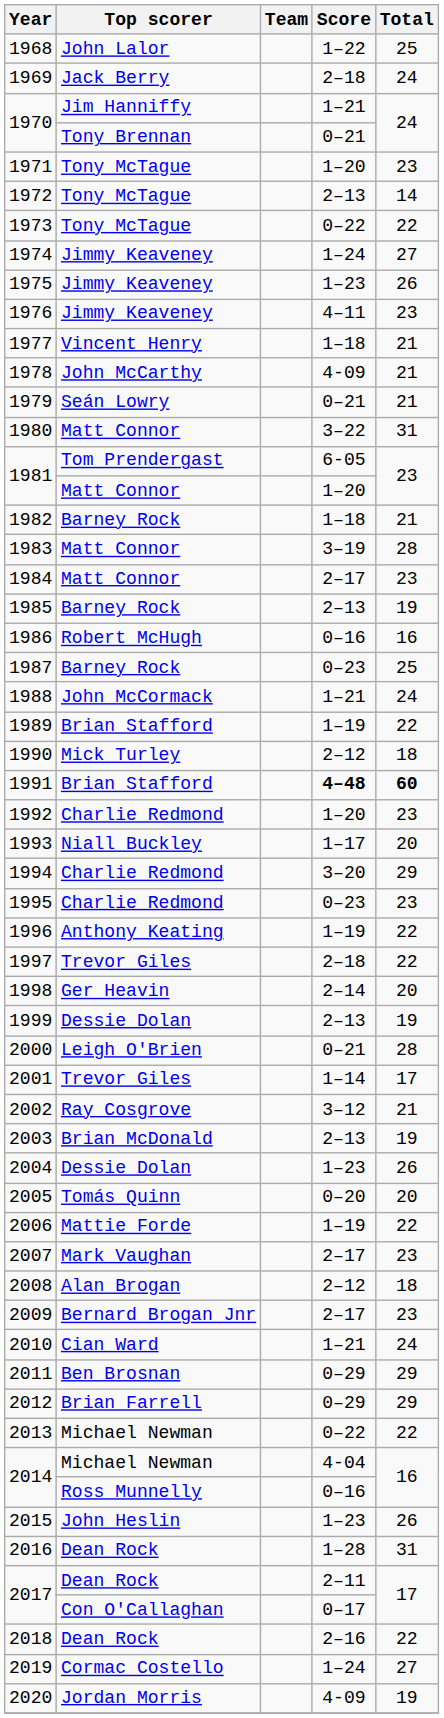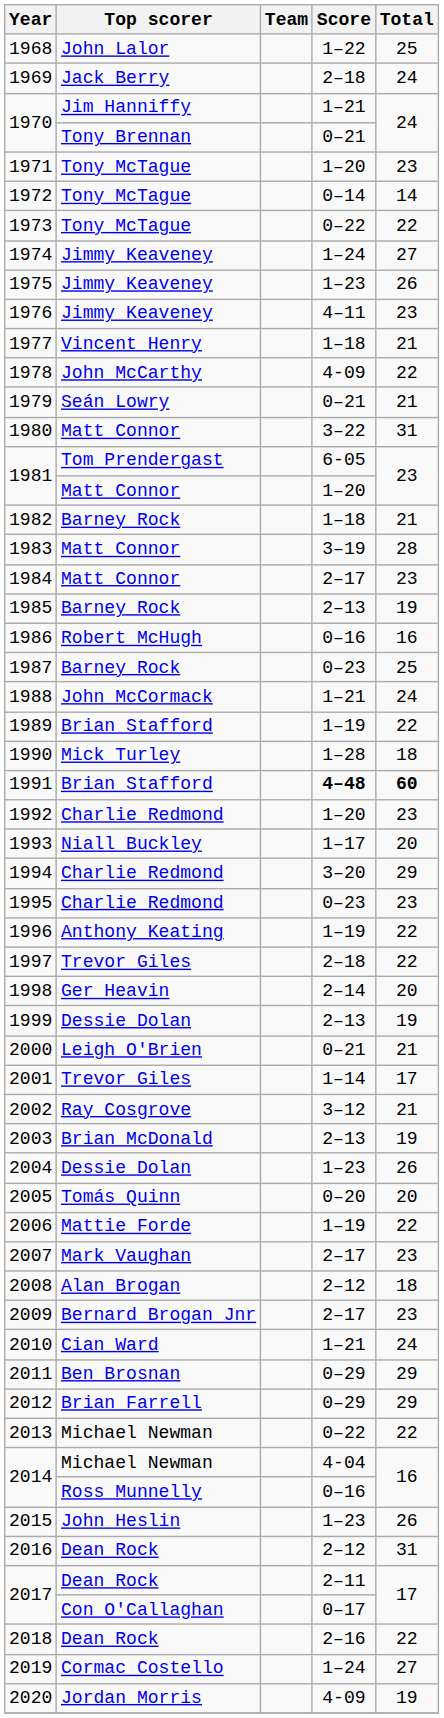1972 | Score: 2–13 -> 0–14
1978 | Total: 21 -> 22
1990 | Score: 2–12 -> 1–28
2000 | Total: 28 -> 21
2016 | Score: 1–28 -> 2–12
